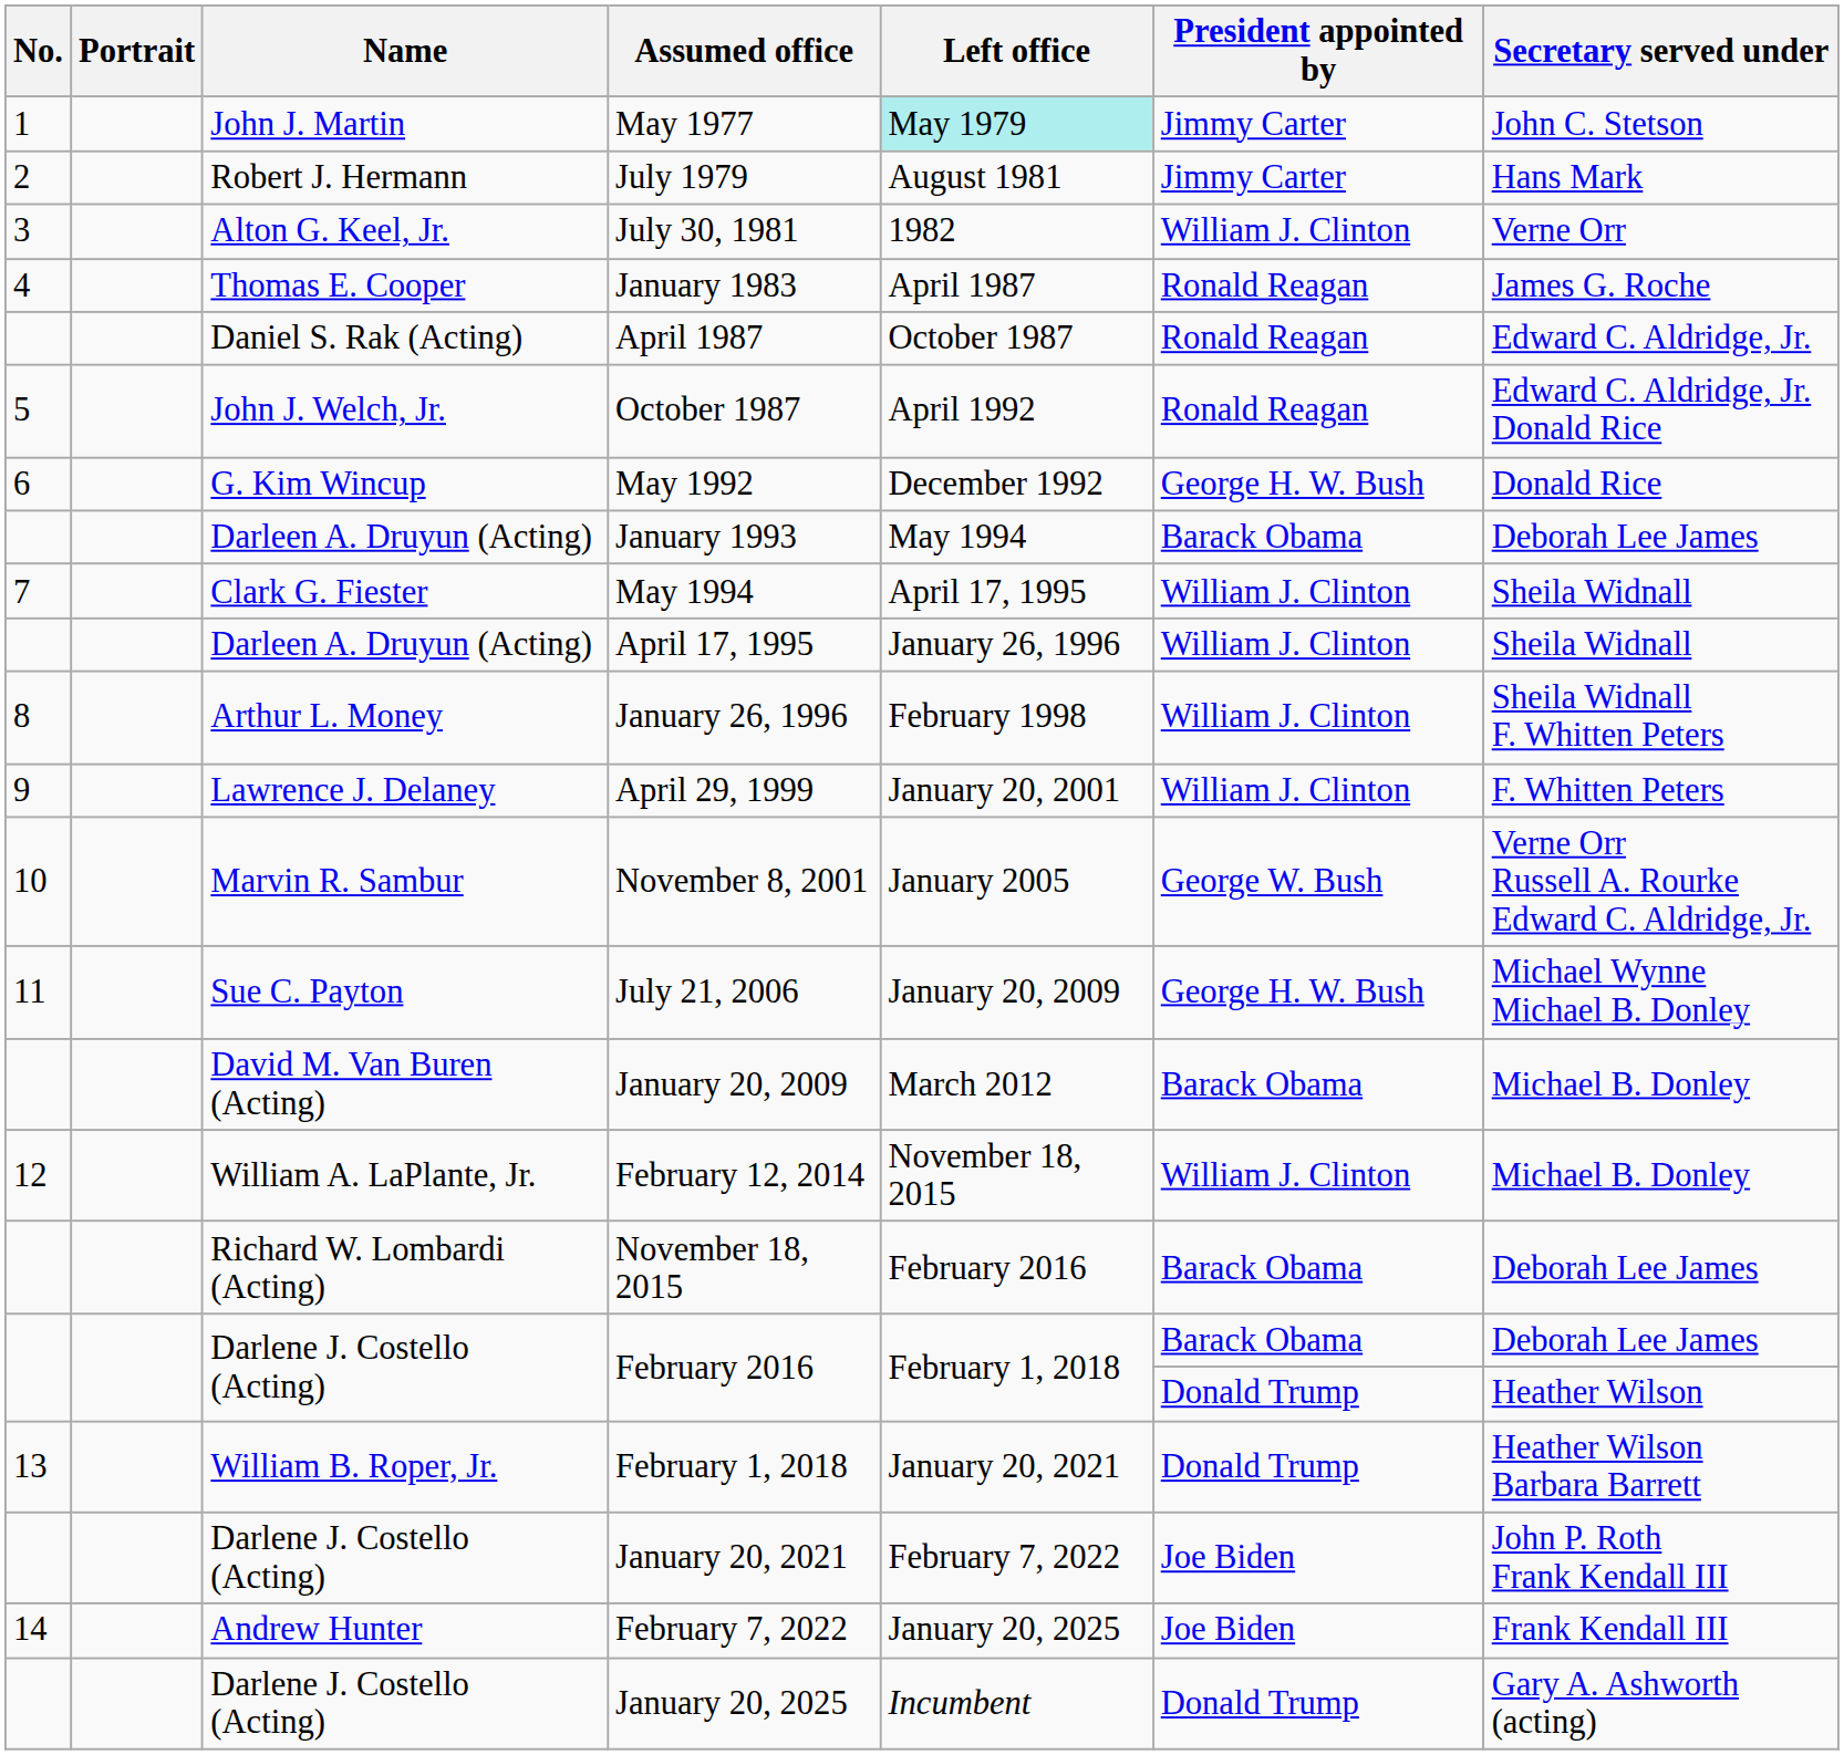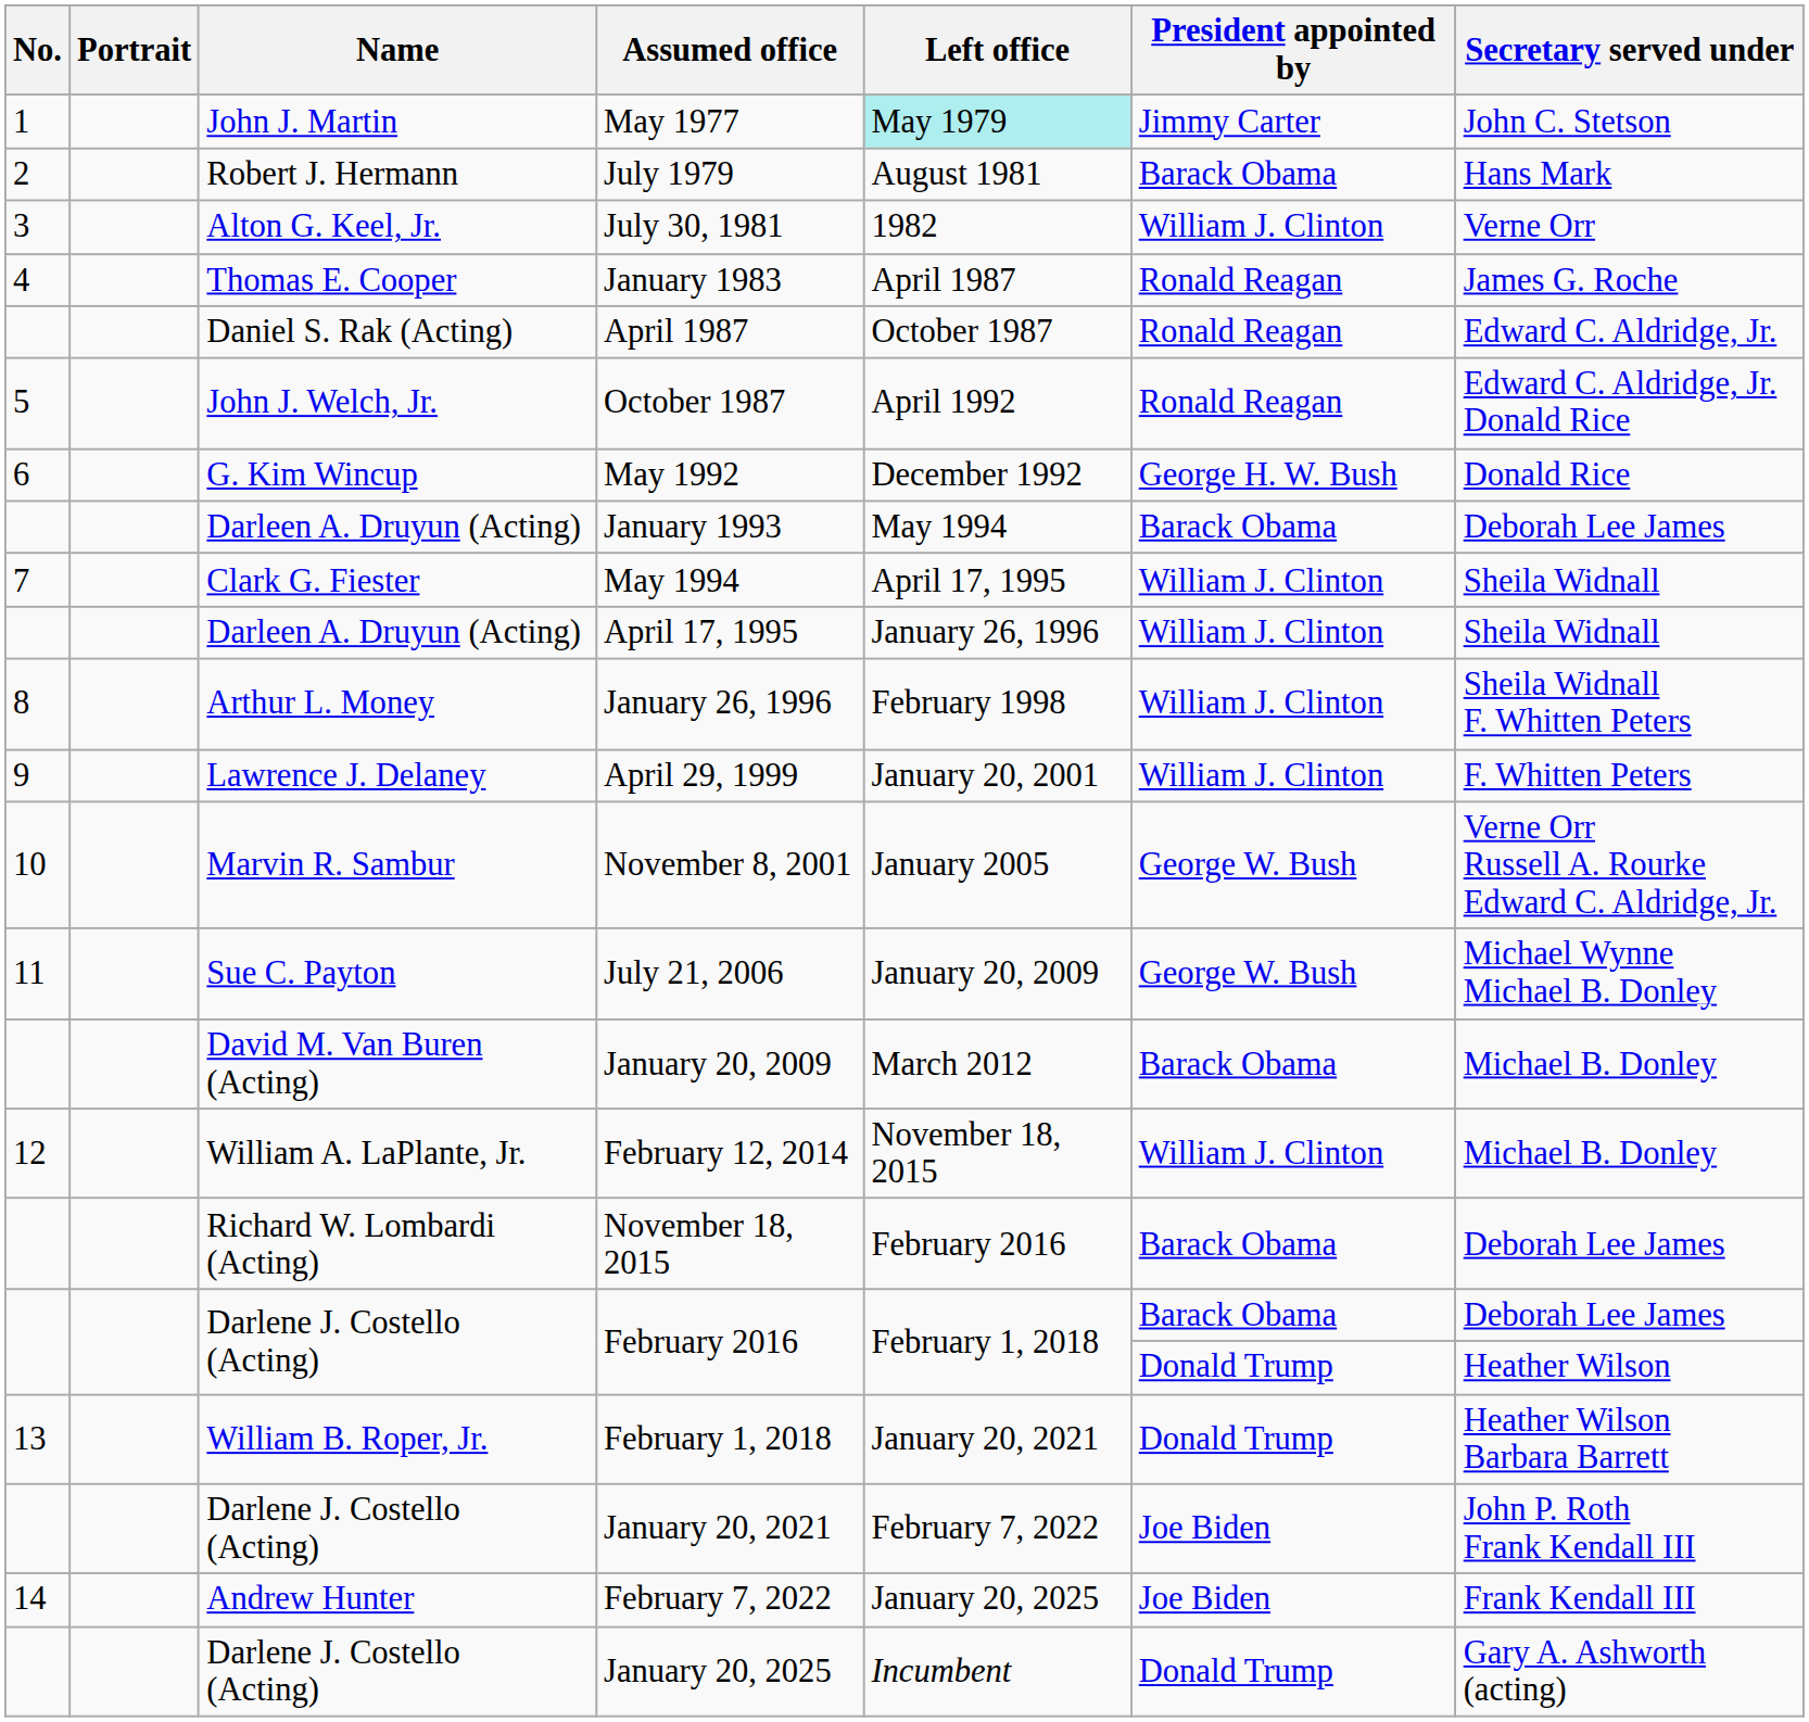July 1979 | President appointed by: Jimmy Carter -> Barack Obama
July 21, 2006 | President appointed by: George H. W. Bush -> George W. Bush
